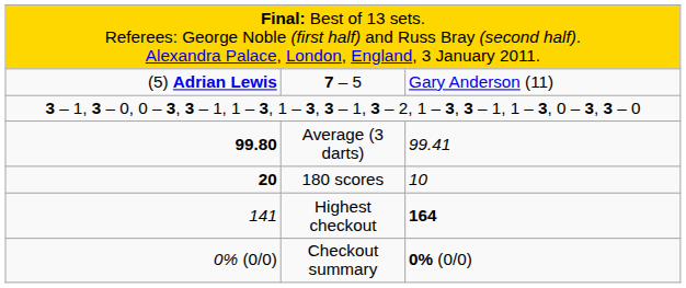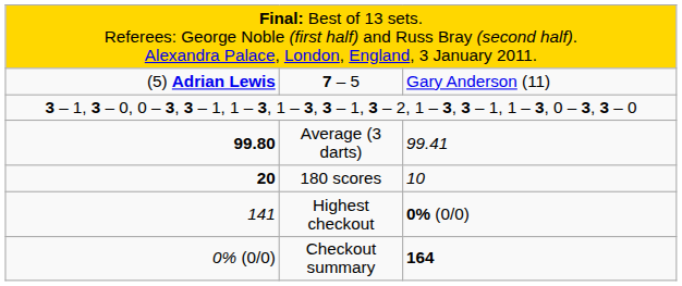Highest checkout | column 3: 164 -> 0% (0/0)
Checkout summary | column 3: 0% (0/0) -> 164
